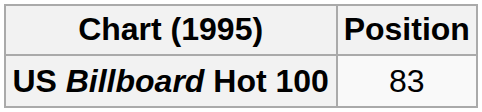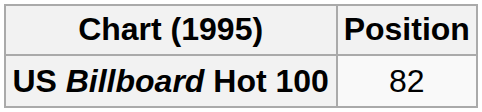US Billboard Hot 100 | Position: 83 -> 82
